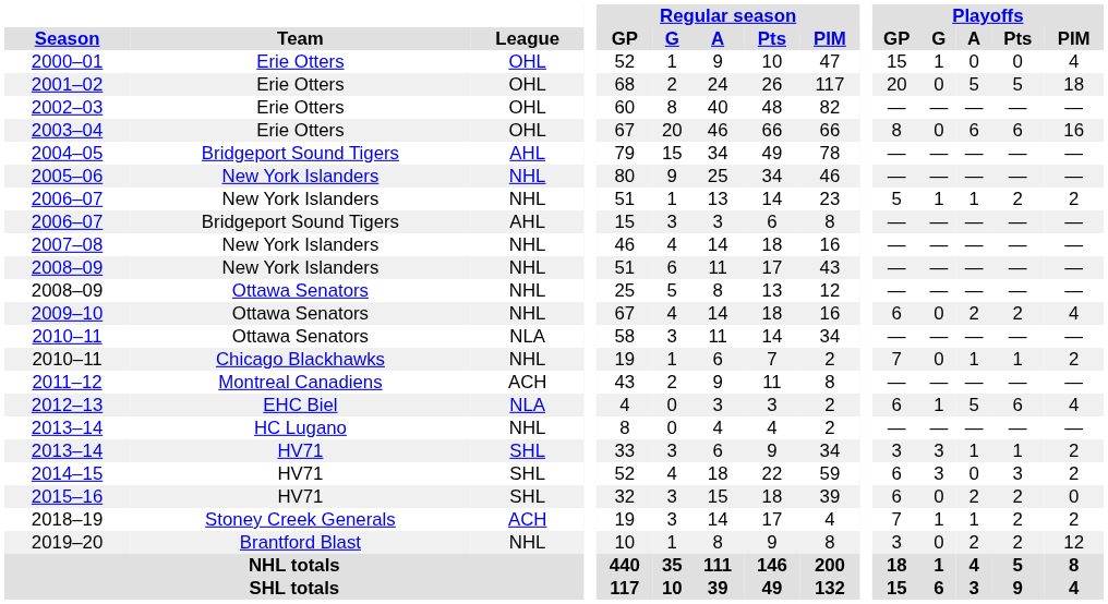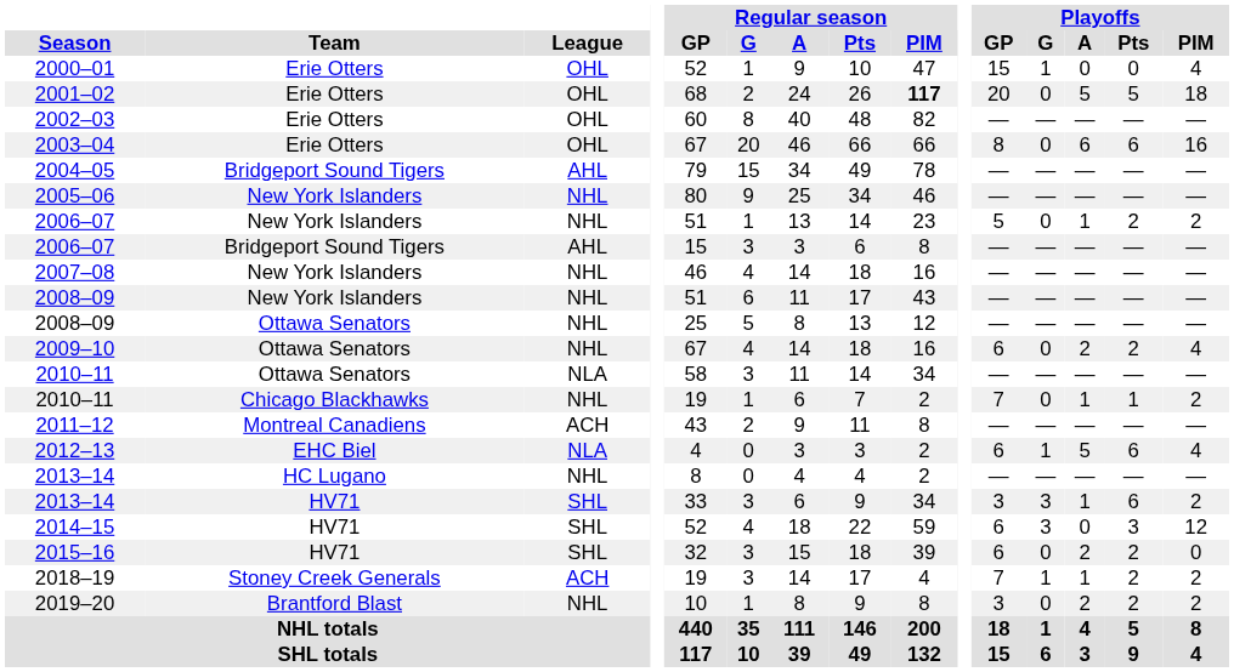2001–02 | Regular season / PIM: normal -> bold
2006–07 / New York Islanders | Playoffs / G: 1 -> 0
2013–14 / HV71 | Playoffs / Pts: 1 -> 6
2014–15 | Playoffs / PIM: 2 -> 12
2019–20 | Playoffs / PIM: 12 -> 2
